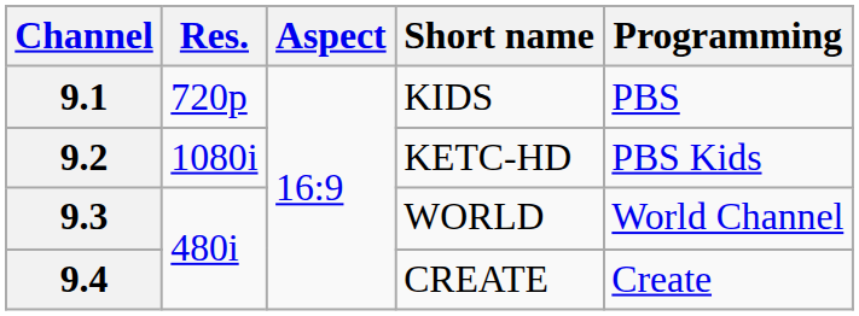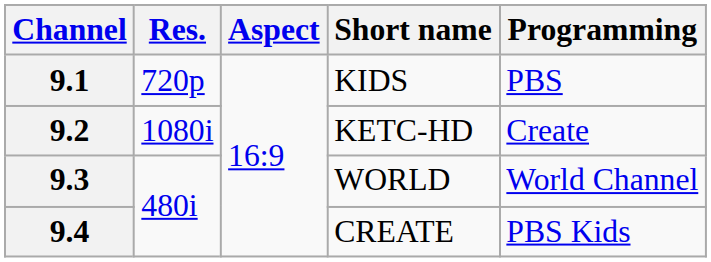9.2 | Programming: PBS Kids -> Create
9.4 | Programming: Create -> PBS Kids
